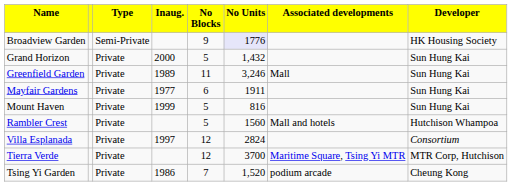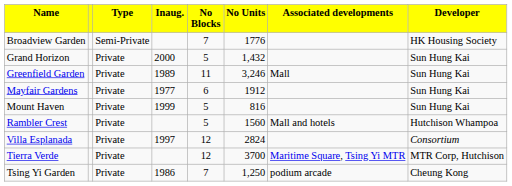Broadview Garden | column 5: 9 -> 7
Broadview Garden | column 6: lavender background -> no background
Mayfair Gardens | column 6: 1911 -> 1912
Tsing Yi Garden | column 6: 1,520 -> 1,250
